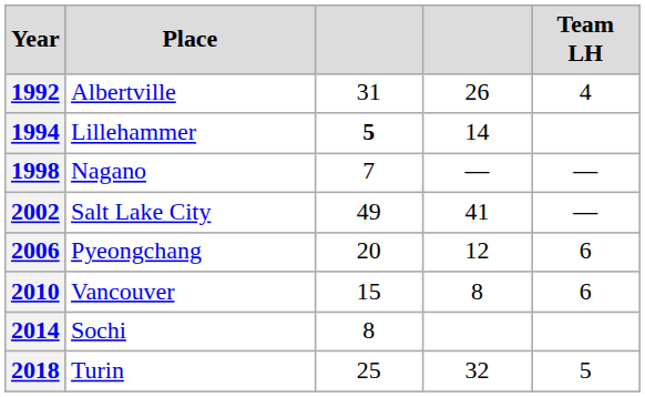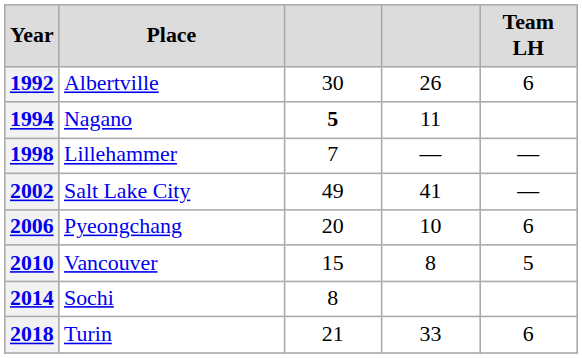1992 | column 3: 31 -> 30
1992 | Team LH: 4 -> 6
1994 | Place: Lillehammer -> Nagano
1994 | column 4: 14 -> 11
1998 | Place: Nagano -> Lillehammer
2006 | column 4: 12 -> 10
2010 | Team LH: 6 -> 5
2018 | column 3: 25 -> 21
2018 | column 4: 32 -> 33
2018 | Team LH: 5 -> 6
